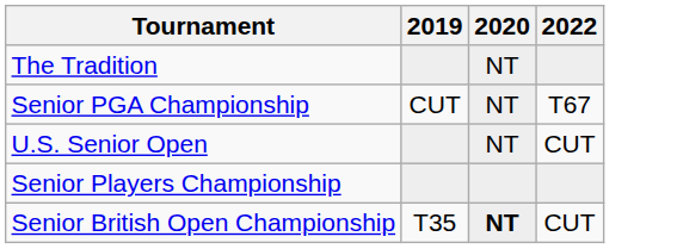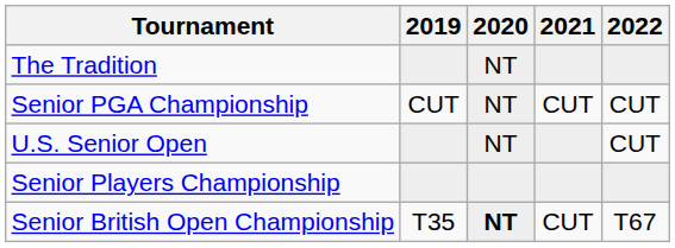+ column: 2021 | CUT | CUT
Senior PGA Championship | 2022: T67 -> CUT
Senior British Open Championship | 2022: CUT -> T67
